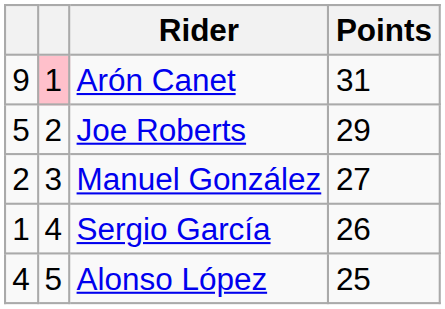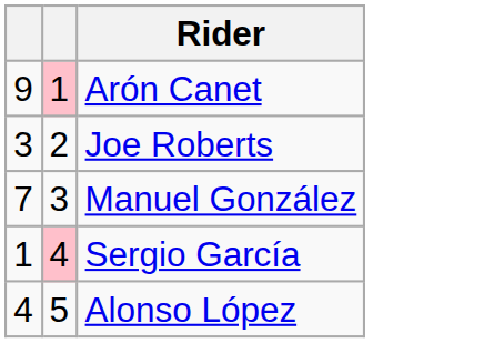- column: Points | 31 | 29 | 27 | 26 | 25
Joe Roberts | column 1: 5 -> 3
Manuel González | column 1: 2 -> 7
Sergio García | column 2: no background -> pink background
